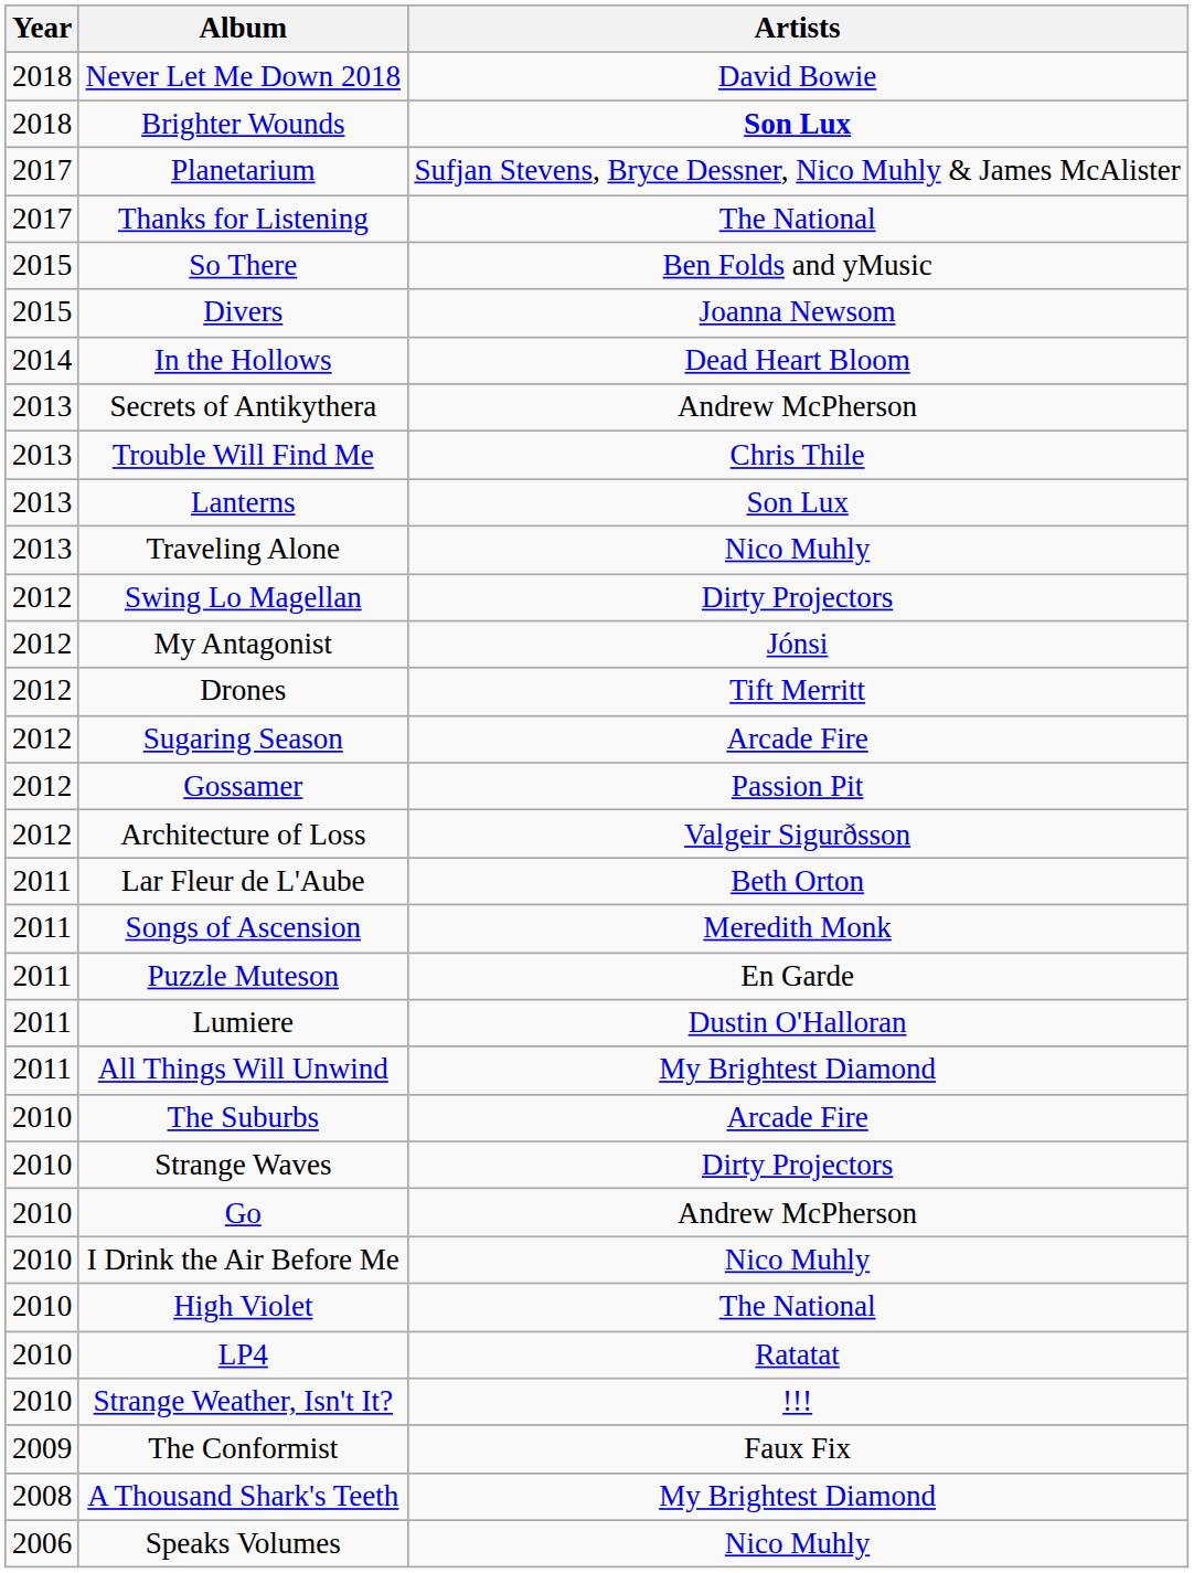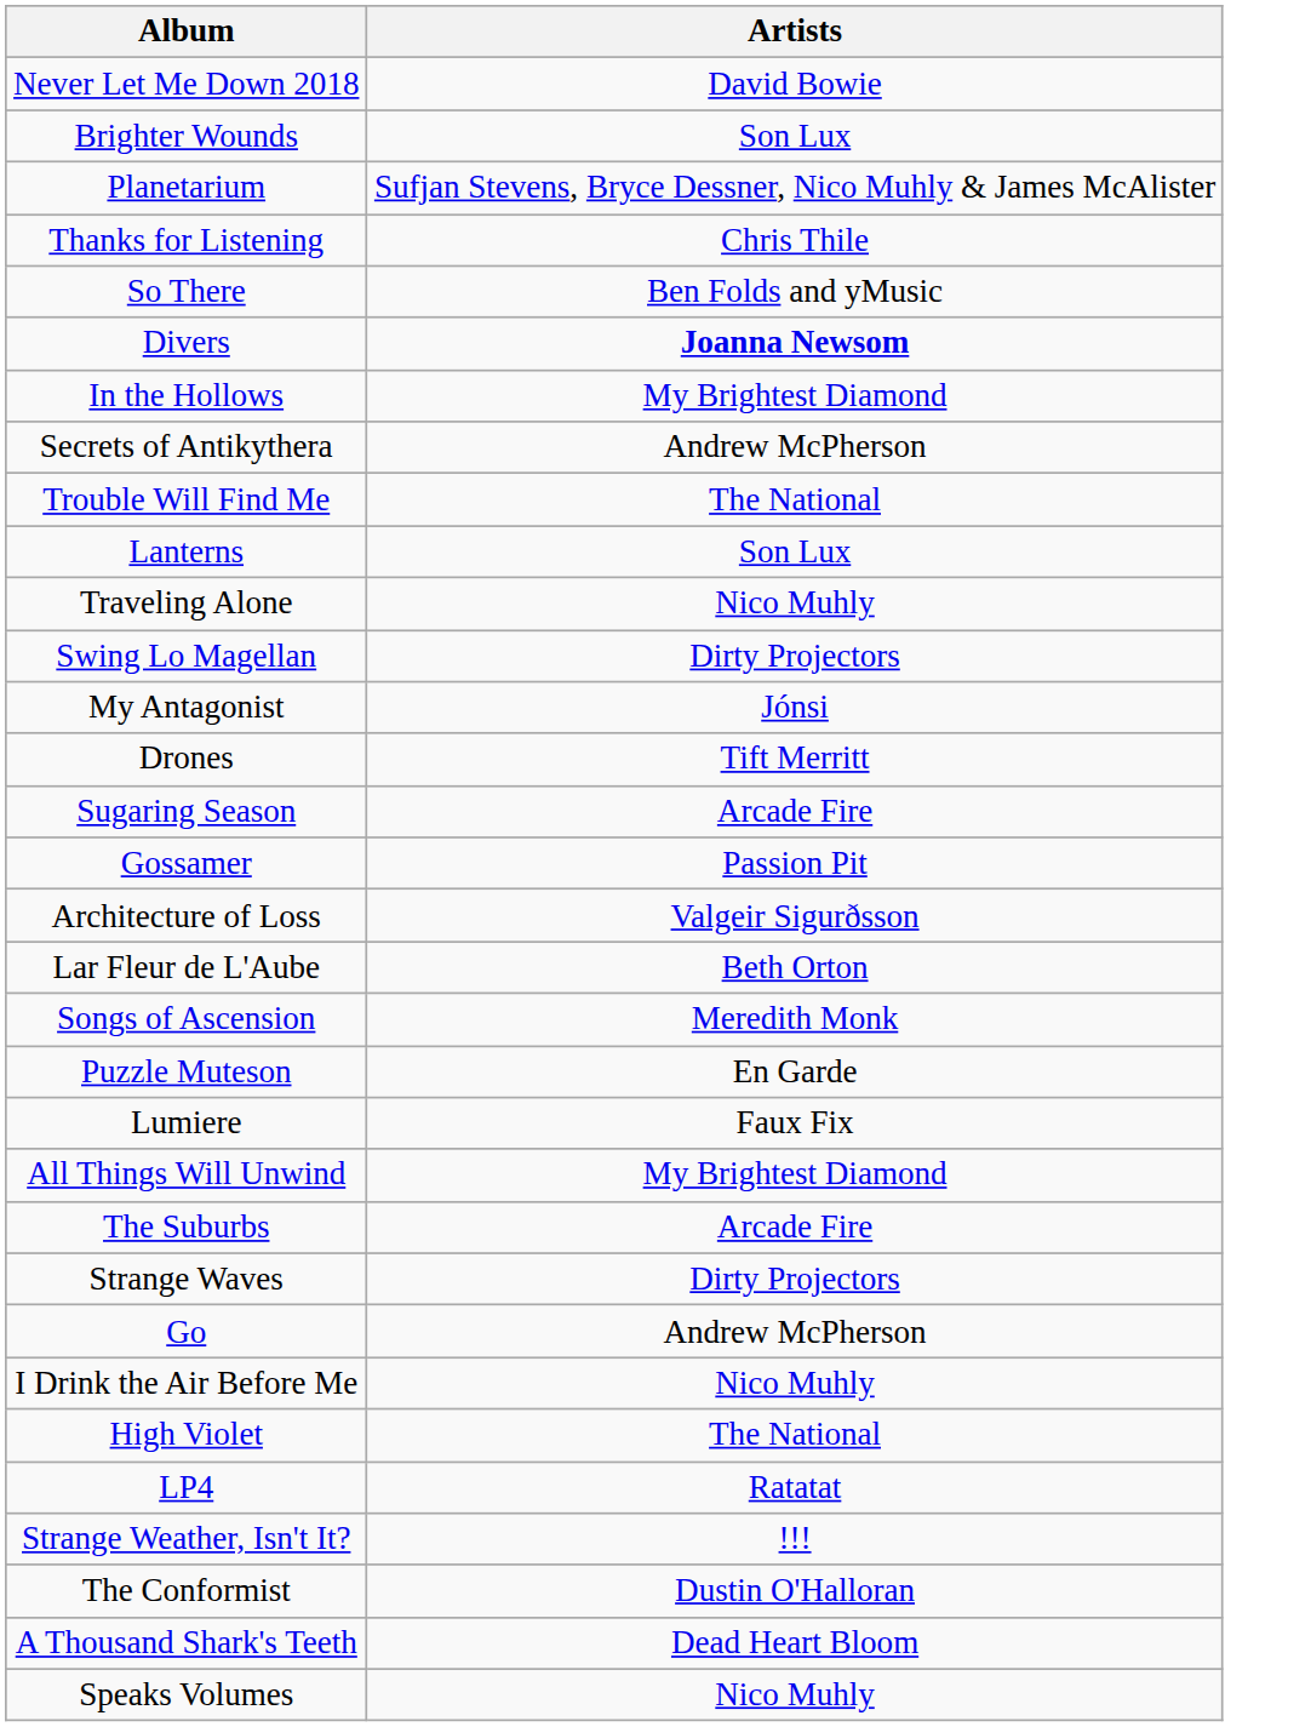- column: Year | 2018 | 2018 | 2017 | 2017 | 2015 | 2015 | 2014 | 2013 | 2013 | 2013 | 2013 | 2012 | 2012 | 2012 | 2012 | 2012 | 2012 | 2011 | 2011 | 2011 | 2011 | 2011 | 2010 | 2010 | 2010 | 2010 | 2010 | 2010 | 2010 | 2009 | 2008 | 2006
Brighter Wounds | Artists: bold -> normal
Thanks for Listening | Artists: The National -> Chris Thile
Divers | Artists: normal -> bold
In the Hollows | Artists: Dead Heart Bloom -> My Brightest Diamond
Trouble Will Find Me | Artists: Chris Thile -> The National
Lumiere | Artists: Dustin O'Halloran -> Faux Fix
The Conformist | Artists: Faux Fix -> Dustin O'Halloran
A Thousand Shark's Teeth | Artists: My Brightest Diamond -> Dead Heart Bloom
